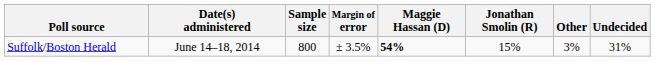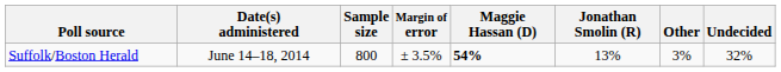Suffolk/Boston Herald | Jonathan Smolin (R): 15% -> 13%
Suffolk/Boston Herald | Undecided: 31% -> 32%
